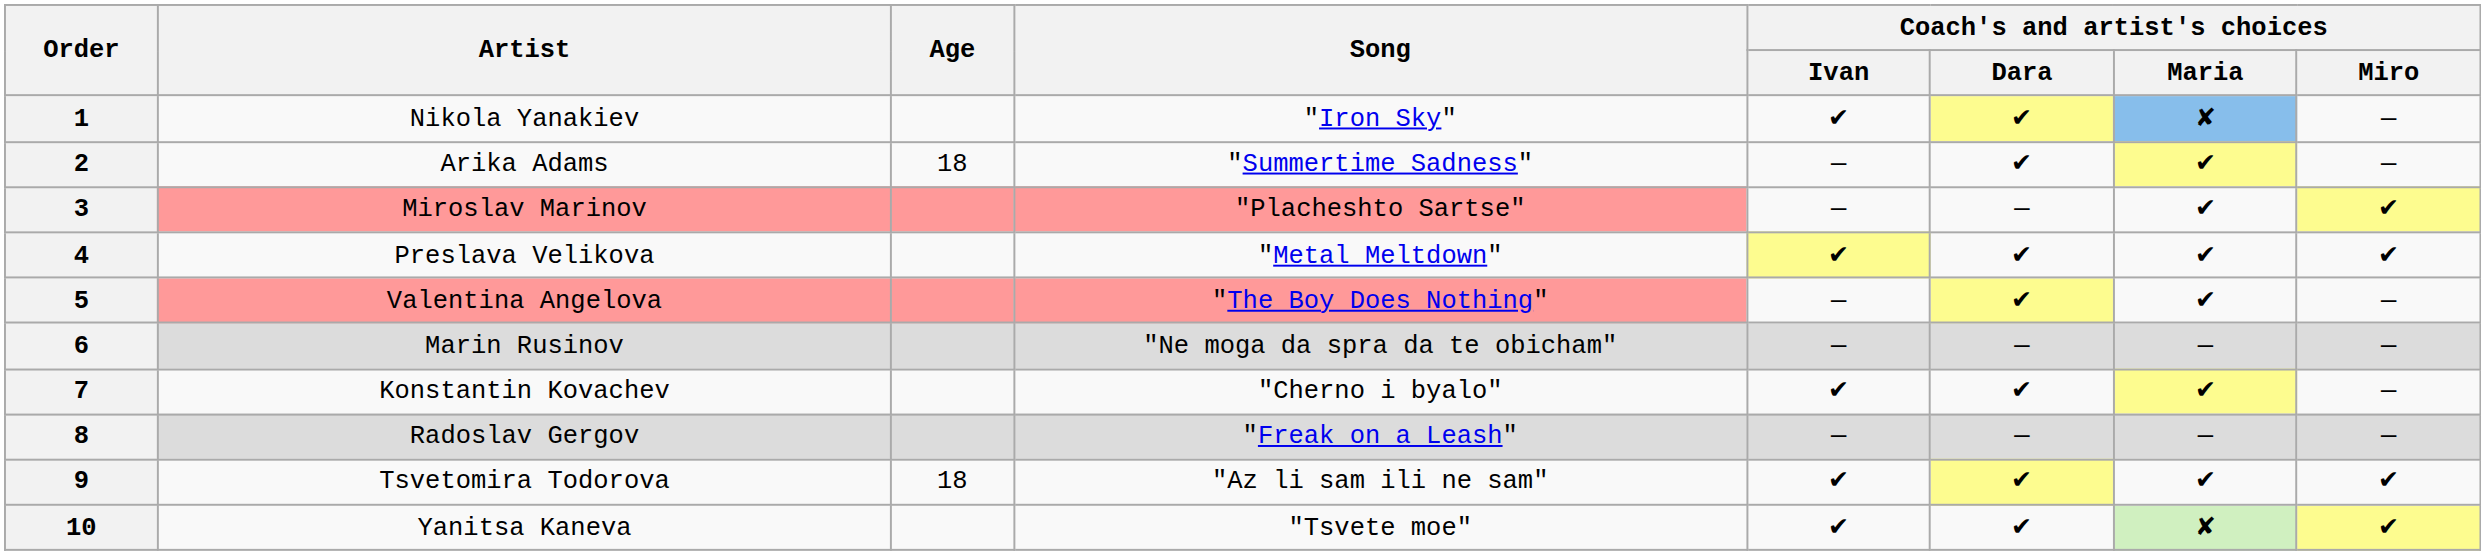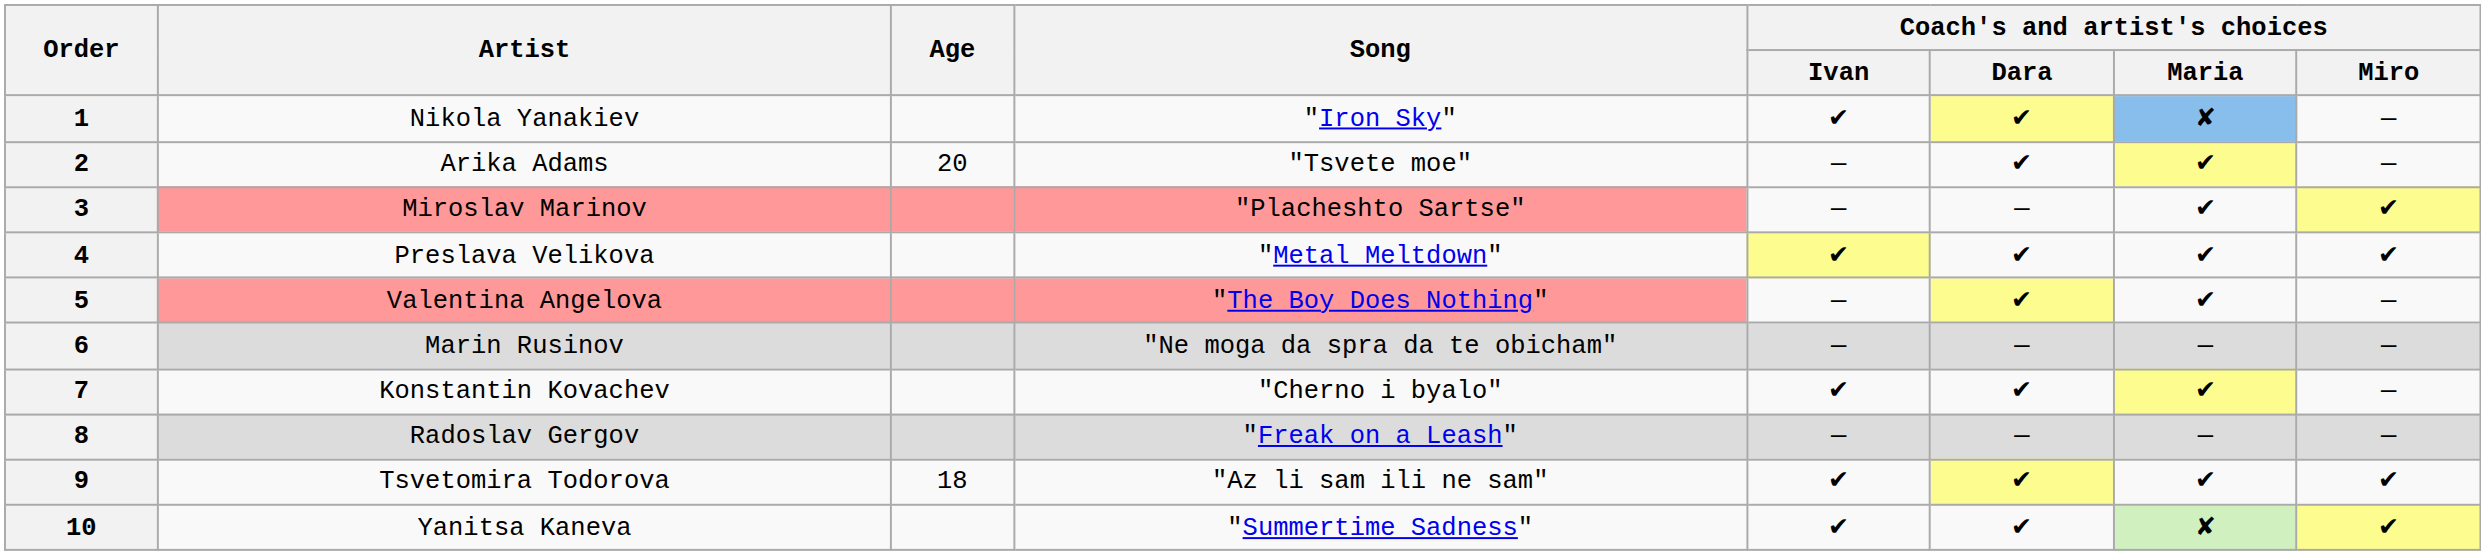2 | Age: 18 -> 20
2 | Song: "Summertime Sadness" -> "Tsvete moe"
10 | Song: "Tsvete moe" -> "Summertime Sadness"
